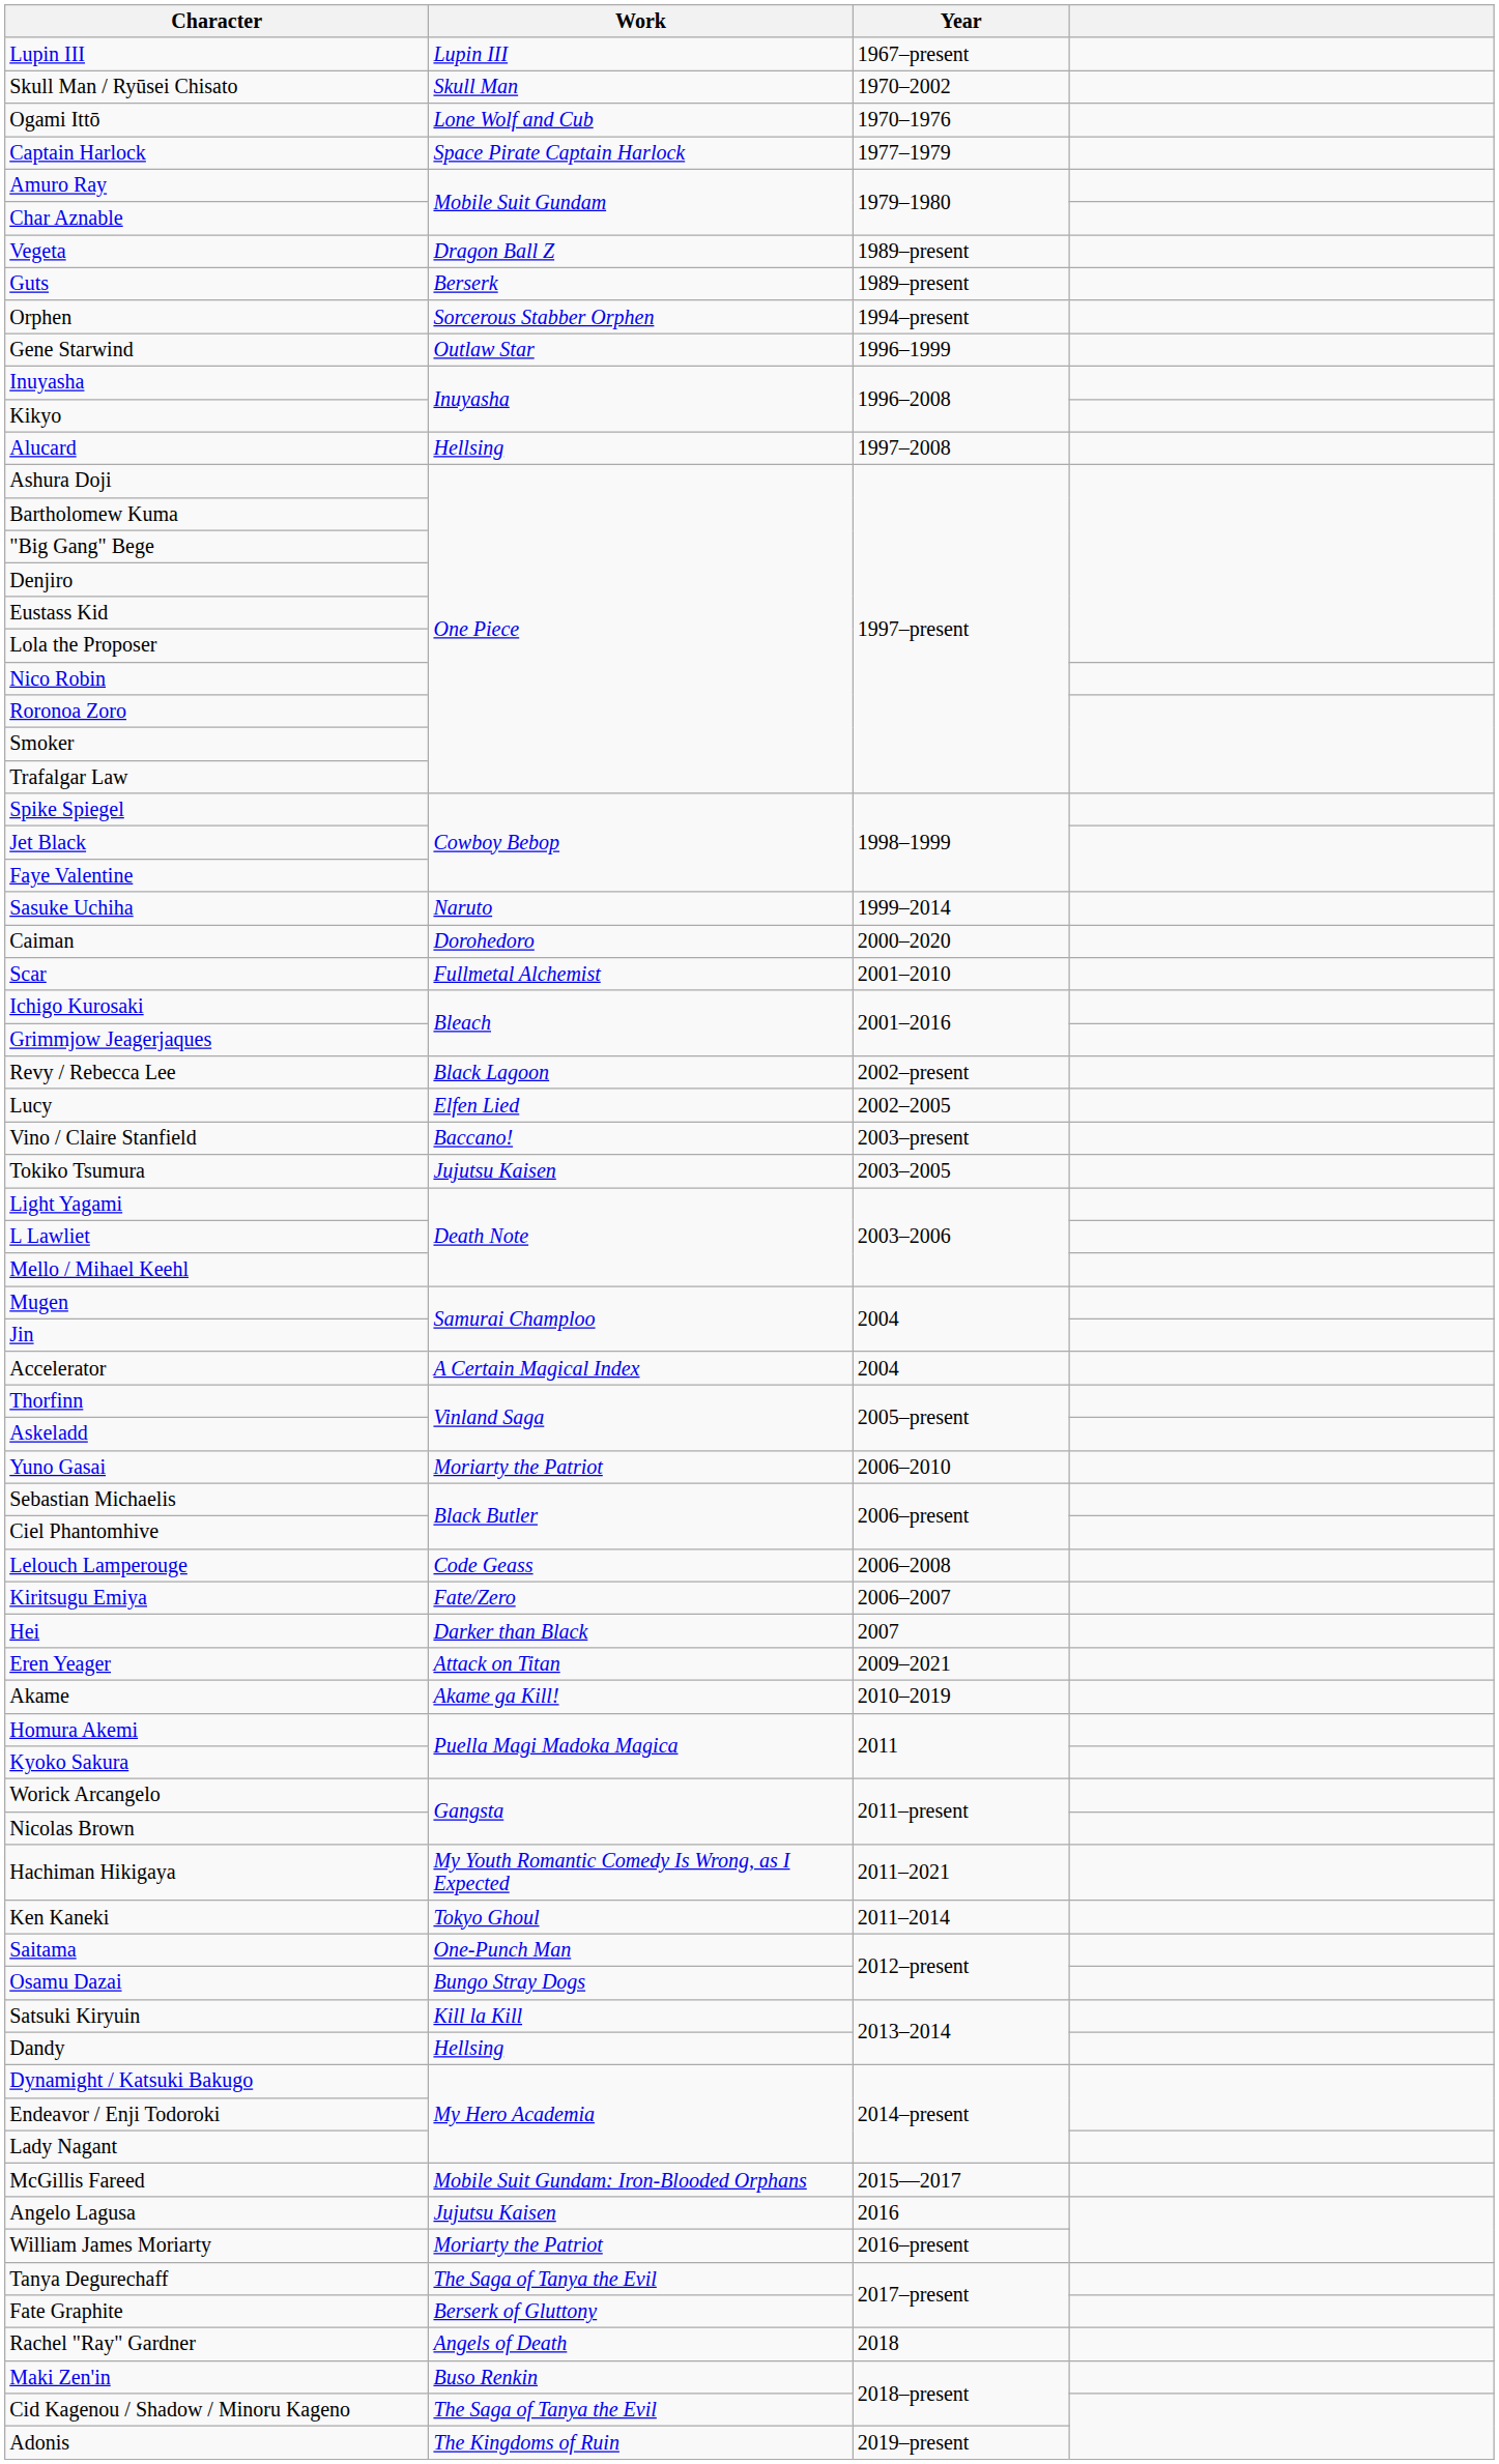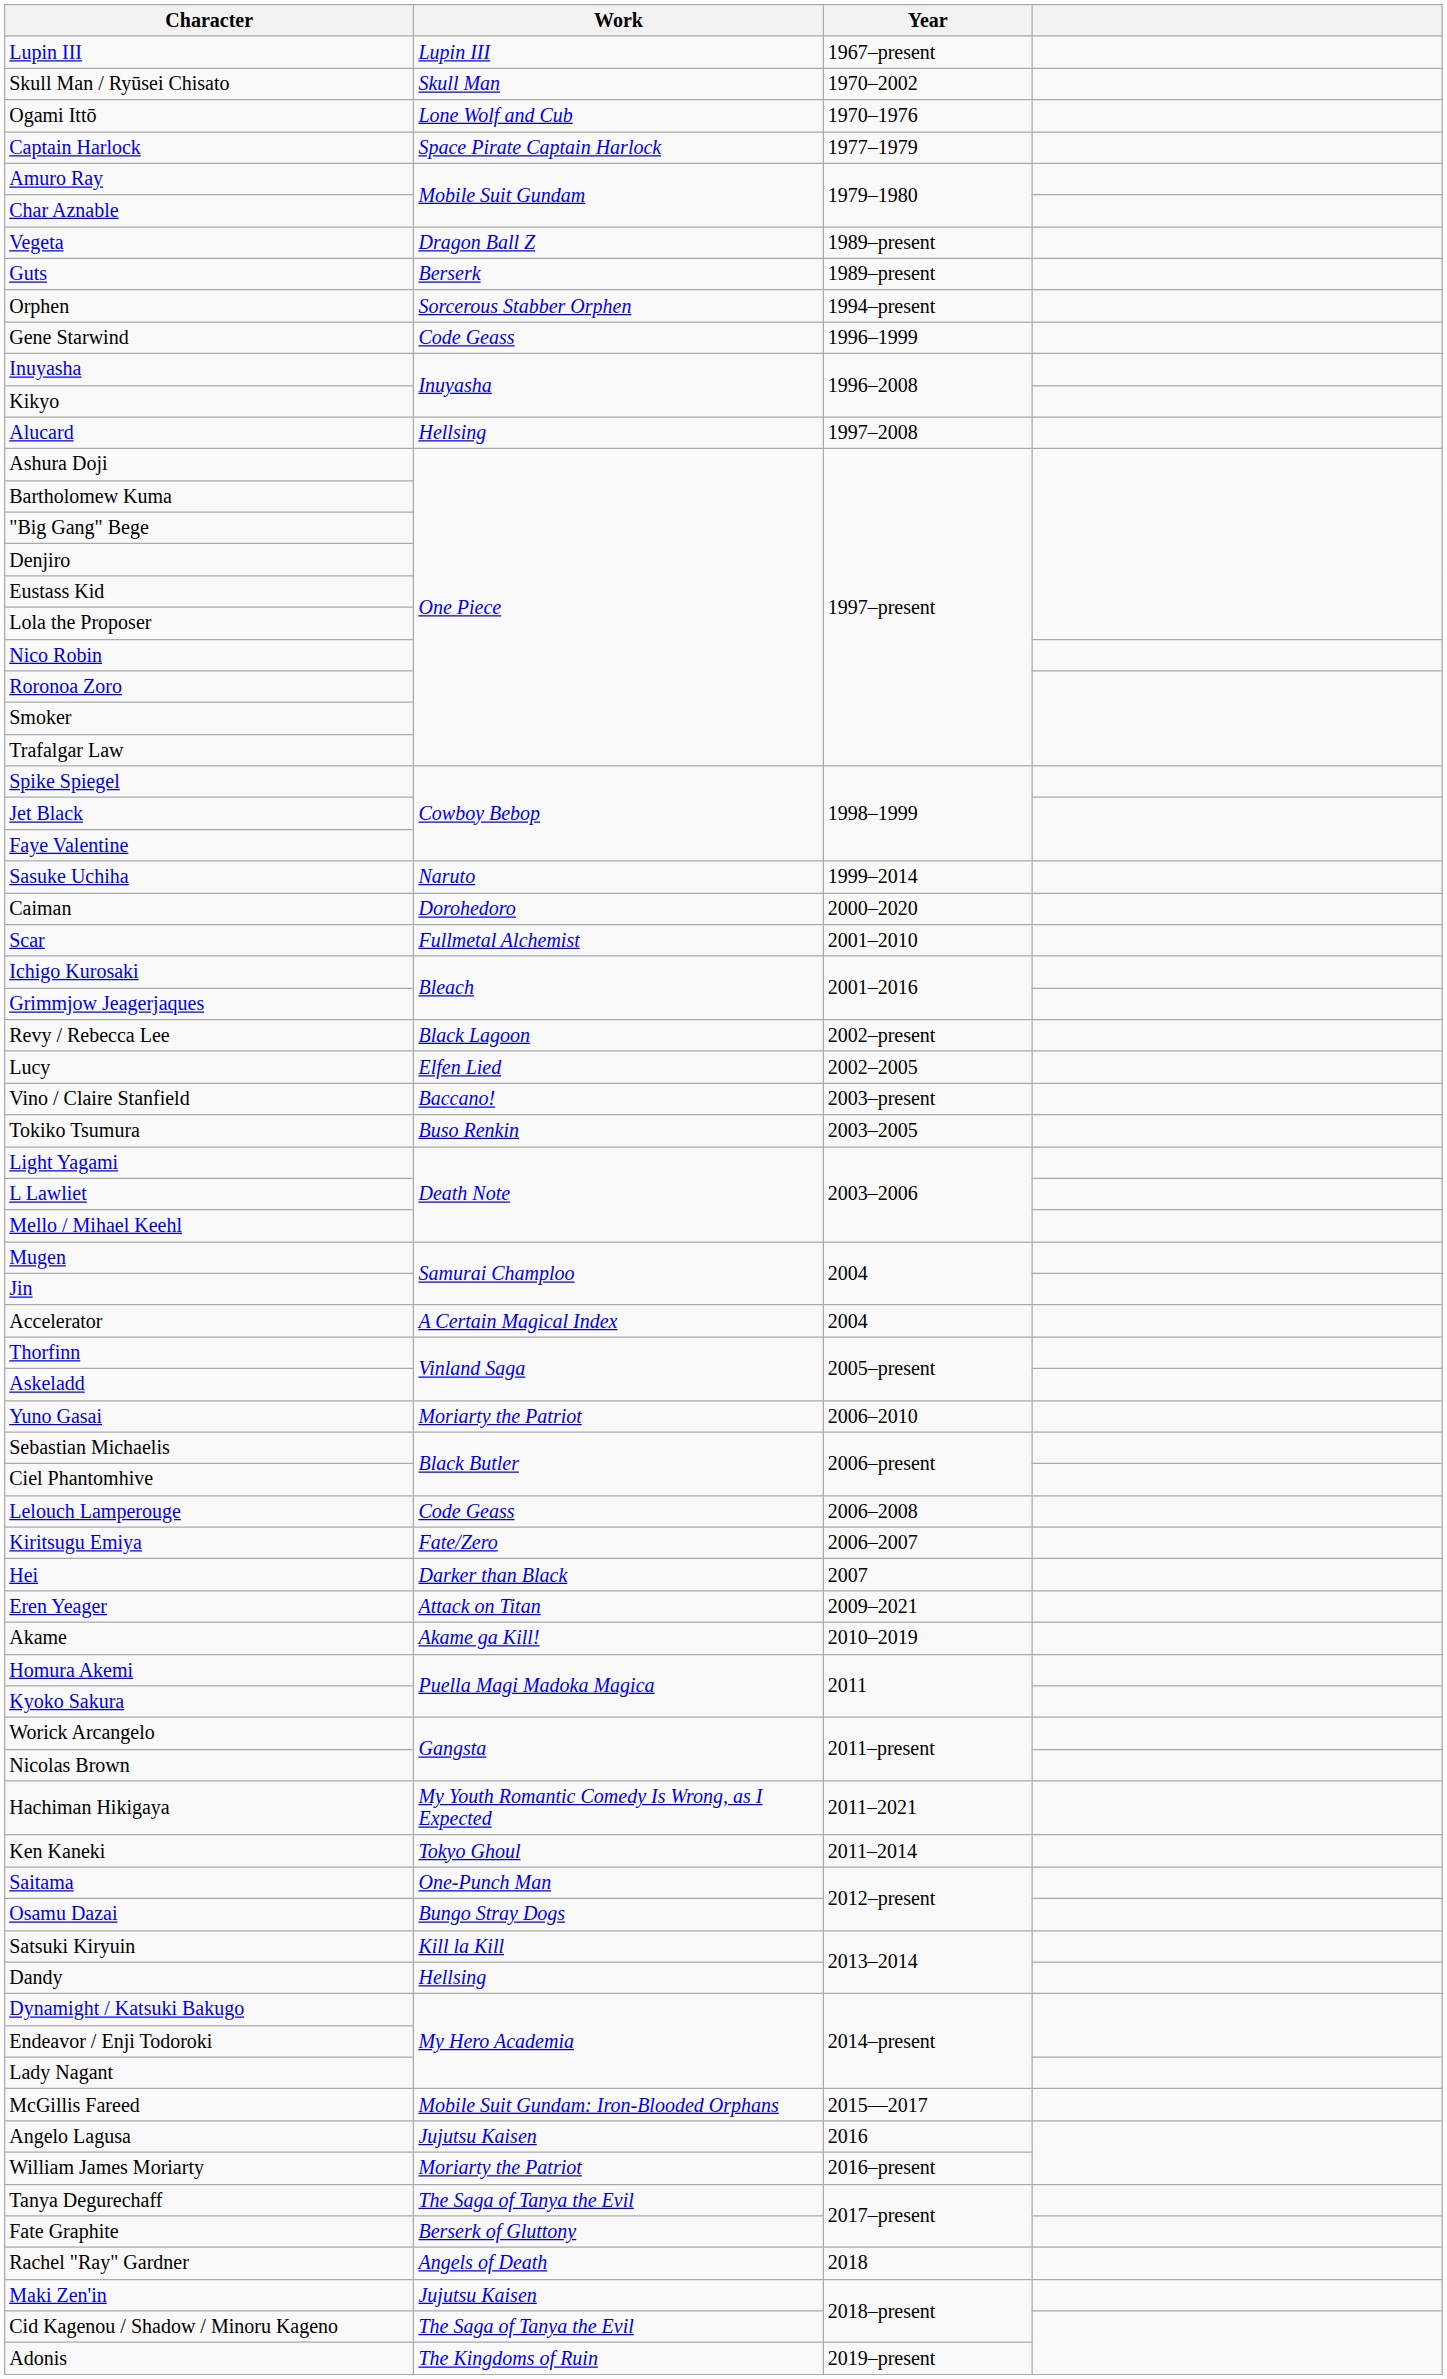Gene Starwind | Work: Outlaw Star -> Code Geass
Tokiko Tsumura | Work: Jujutsu Kaisen -> Buso Renkin
Maki Zen'in | Work: Buso Renkin -> Jujutsu Kaisen
